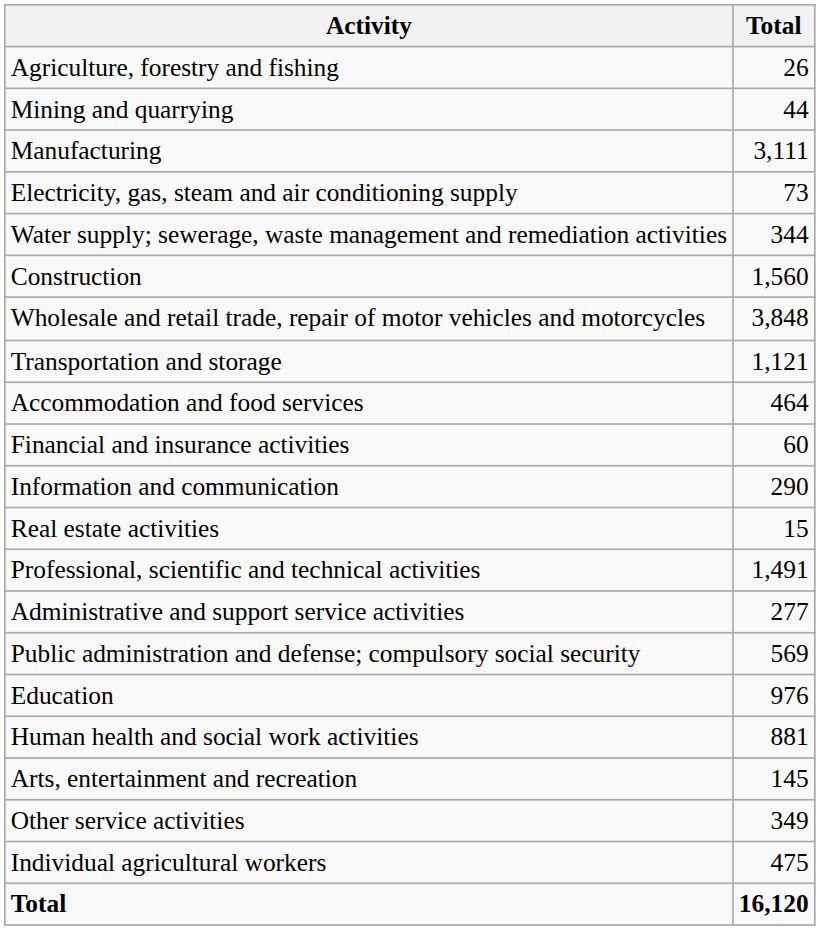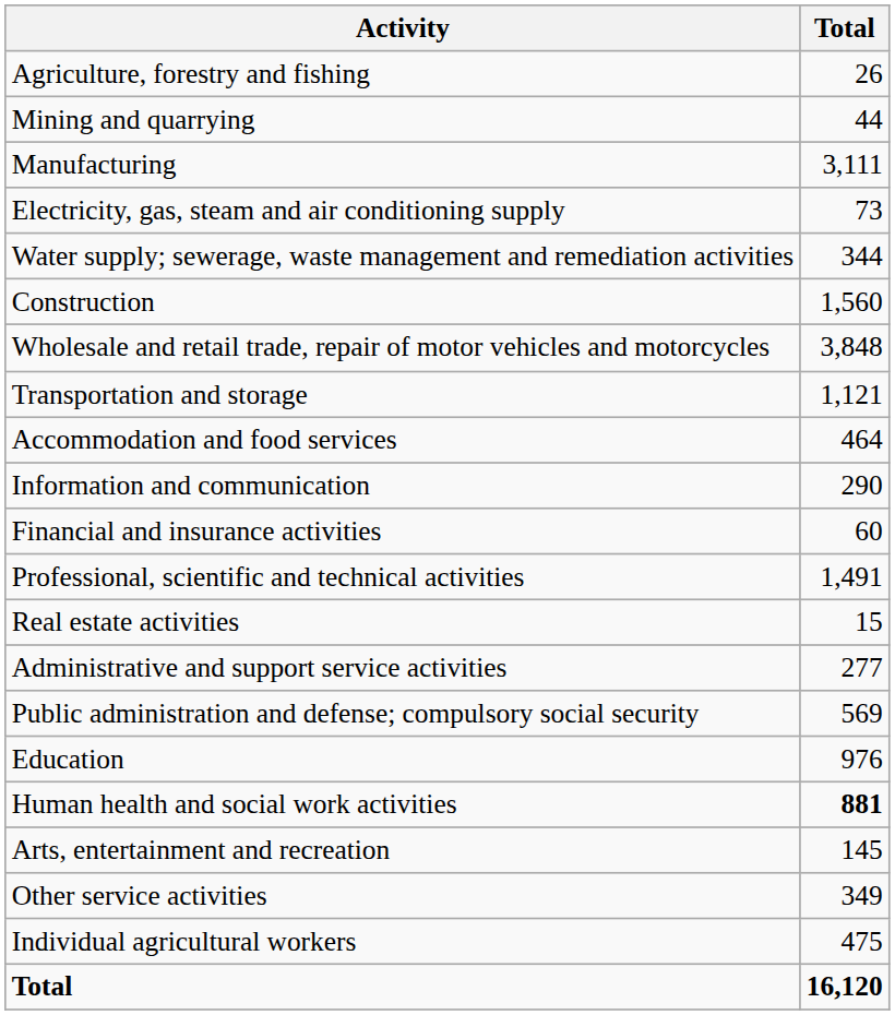rows swapped: Information and communication <-> Financial and insurance activities
rows swapped: Real estate activities <-> Professional, scientific and technical activities
Human health and social work activities | Total: normal -> bold
